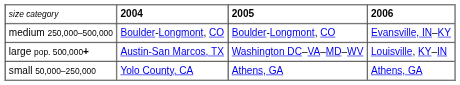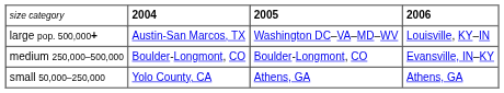rows swapped: large pop. 500,000+ <-> medium 250,000–500,000
